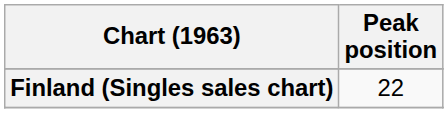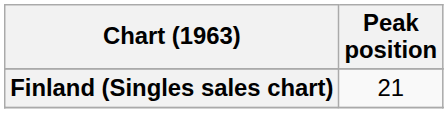Finland (Singles sales chart) | Peak position: 22 -> 21
